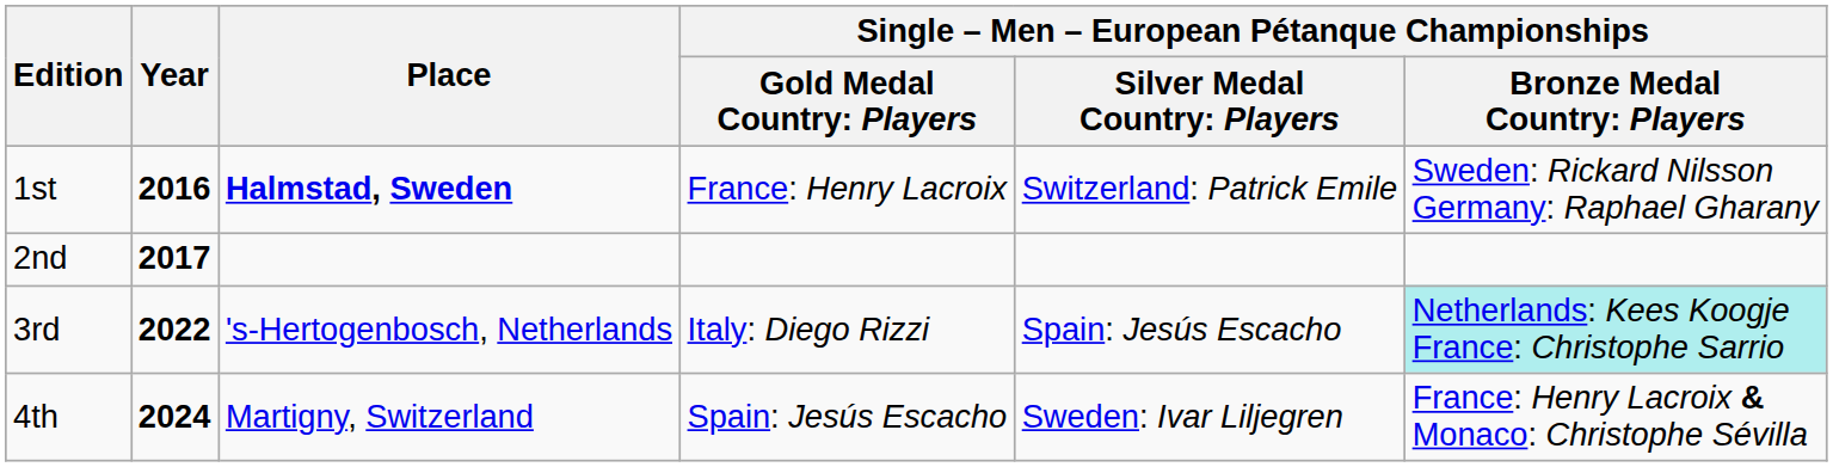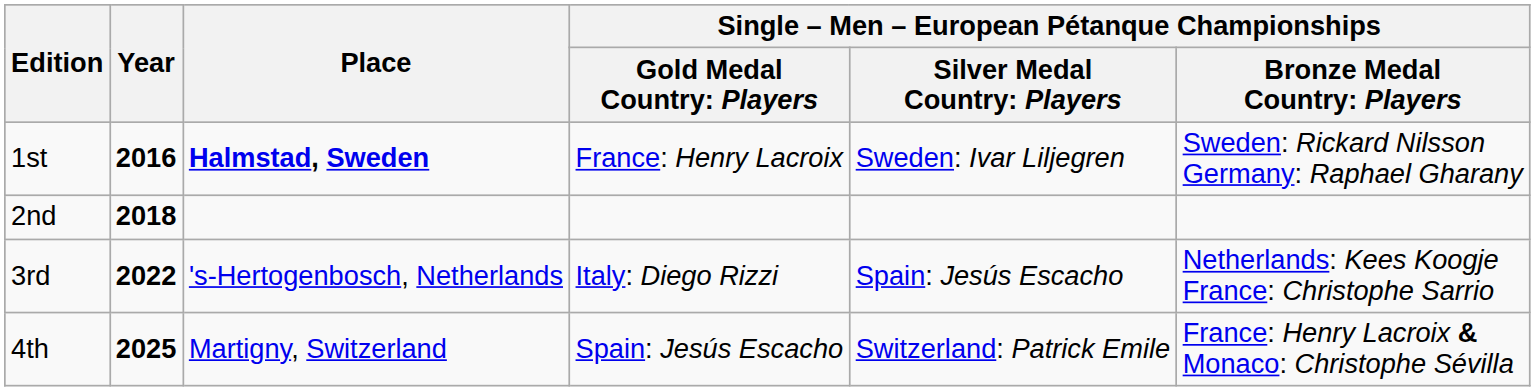1st | column 5: Switzerland: Patrick Emile -> Sweden: Ivar Liljegren
2nd | Year: 2017 -> 2018
3rd | column 6: paleturquoise background -> no background
4th | Year: 2024 -> 2025
4th | column 5: Sweden: Ivar Liljegren -> Switzerland: Patrick Emile
